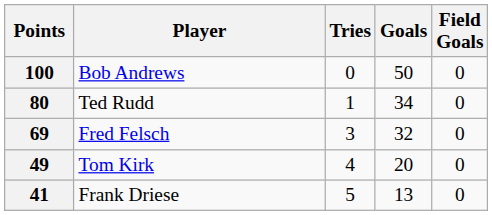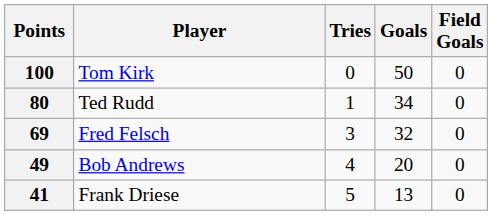100 | Player: Bob Andrews -> Tom Kirk
49 | Player: Tom Kirk -> Bob Andrews
